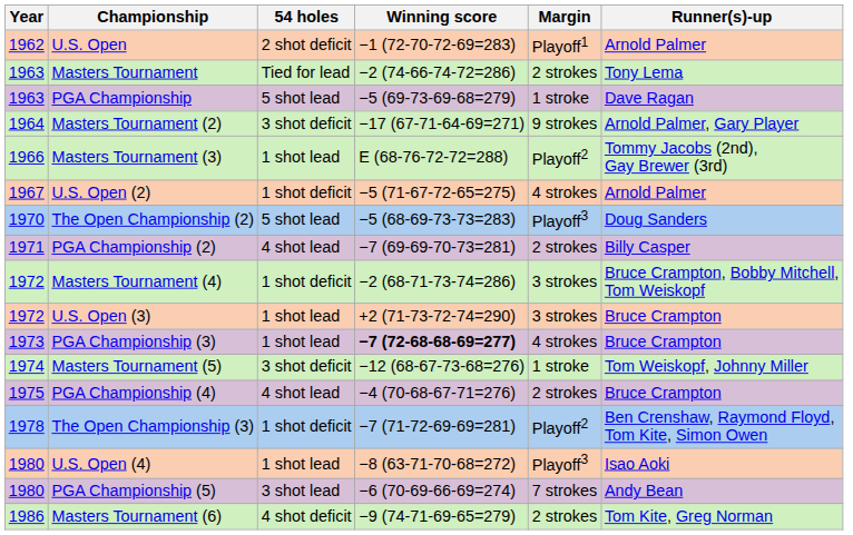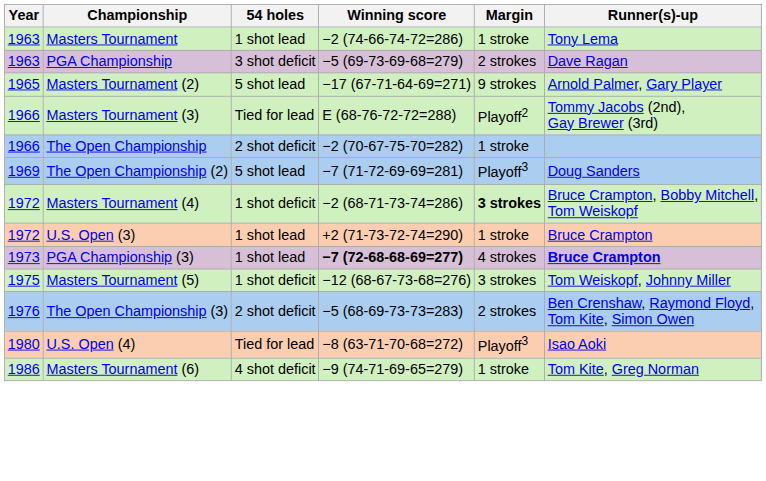- row: 1962 | U.S. Open | 2 shot deficit | −1 (72-70-72-69=283) | Playoff1 | Arnold Palmer
Masters Tournament | 54 holes: Tied for lead -> 1 shot lead
Masters Tournament | Margin: 2 strokes -> 1 stroke
PGA Championship | 54 holes: 5 shot lead -> 3 shot deficit
PGA Championship | Margin: 1 stroke -> 2 strokes
Masters Tournament (2) | Year: 1964 -> 1965
Masters Tournament (2) | 54 holes: 3 shot deficit -> 5 shot lead
Masters Tournament (3) | 54 holes: 1 shot lead -> Tied for lead
+ row: 1966 | The Open Championship | 2 shot deficit | −2 (70-67-75-70=282) | 1 stroke
- row: 1967 | U.S. Open (2) | 1 shot deficit | −5 (71-67-72-65=275) | 4 strokes | Arnold Palmer
The Open Championship (2) | Year: 1970 -> 1969
The Open Championship (2) | Winning score: −5 (68-69-73-73=283) -> −7 (71-72-69-69=281)
- row: 1971 | PGA Championship (2) | 4 shot lead | −7 (69-69-70-73=281) | 2 strokes | Billy Casper
Masters Tournament (4) | Margin: normal -> bold
U.S. Open (3) | Margin: 3 strokes -> 1 stroke
PGA Championship (3) | Runner(s)-up: normal -> bold
Masters Tournament (5) | Year: 1974 -> 1975
Masters Tournament (5) | 54 holes: 3 shot deficit -> 1 shot deficit
Masters Tournament (5) | Margin: 1 stroke -> 3 strokes
- row: 1975 | PGA Championship (4) | 4 shot lead | −4 (70-68-67-71=276) | 2 strokes | Bruce Crampton
The Open Championship (3) | Year: 1978 -> 1976
The Open Championship (3) | 54 holes: 1 shot deficit -> 2 shot deficit
The Open Championship (3) | Winning score: −7 (71-72-69-69=281) -> −5 (68-69-73-73=283)
The Open Championship (3) | Margin: Playoff2 -> 2 strokes
U.S. Open (4) | 54 holes: 1 shot lead -> Tied for lead
- row: 1980 | PGA Championship (5) | 3 shot lead | −6 (70-69-66-69=274) | 7 strokes | Andy Bean
Masters Tournament (6) | Margin: 2 strokes -> 1 stroke
